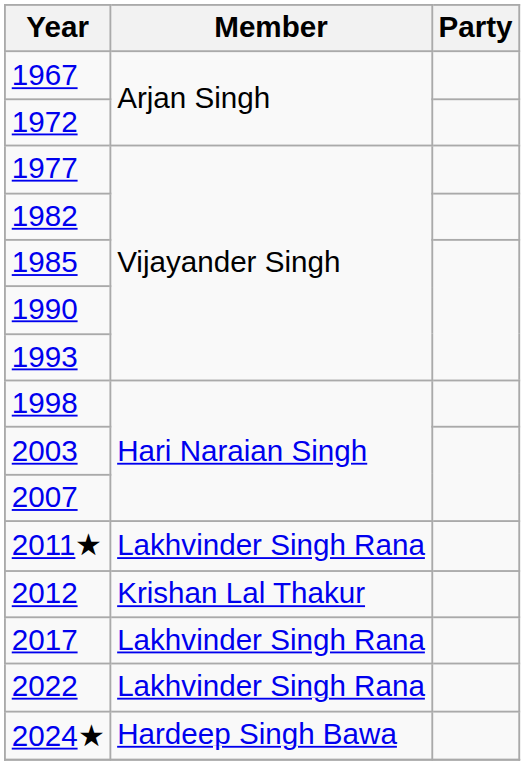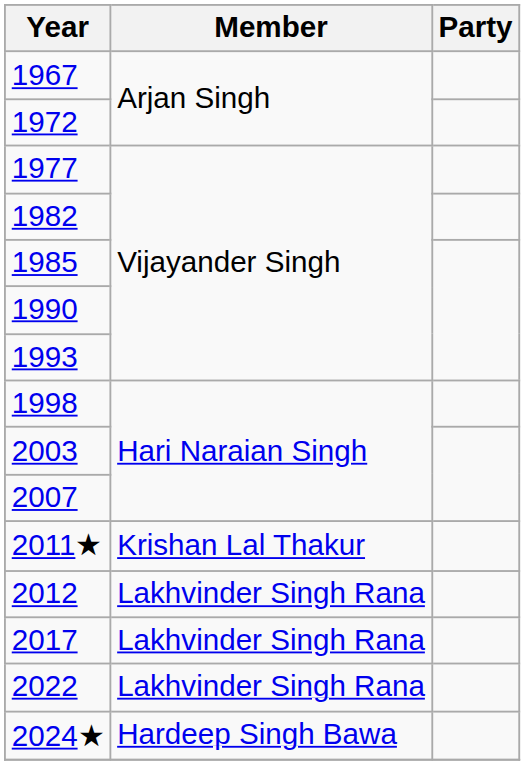2011★ | Member: Lakhvinder Singh Rana -> Krishan Lal Thakur
2012 | Member: Krishan Lal Thakur -> Lakhvinder Singh Rana
